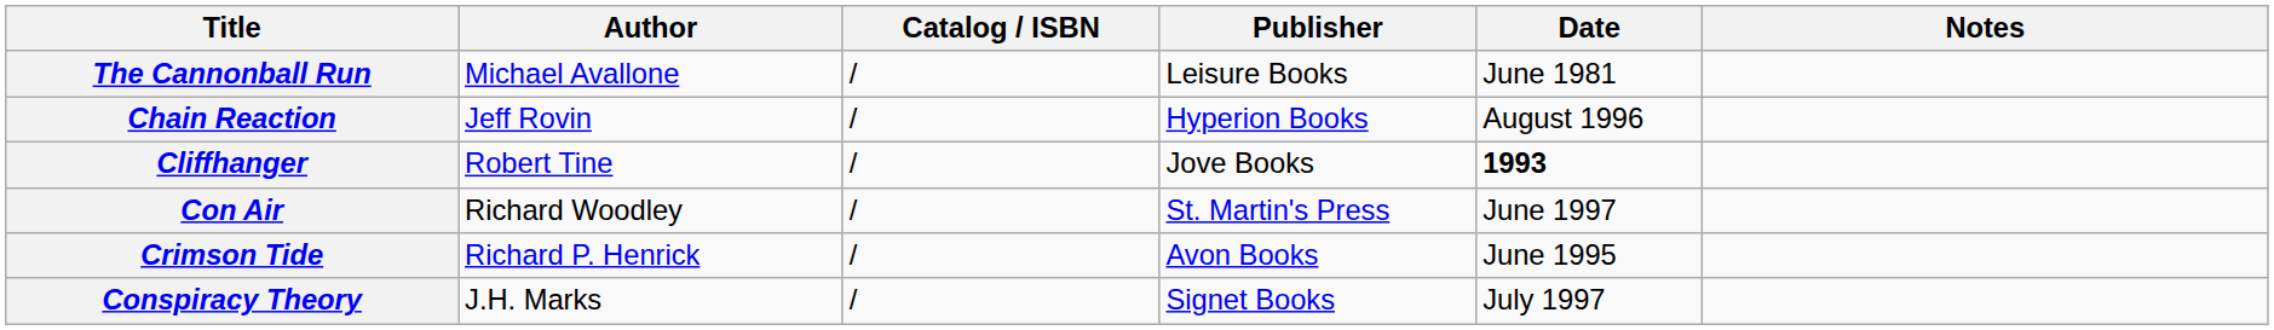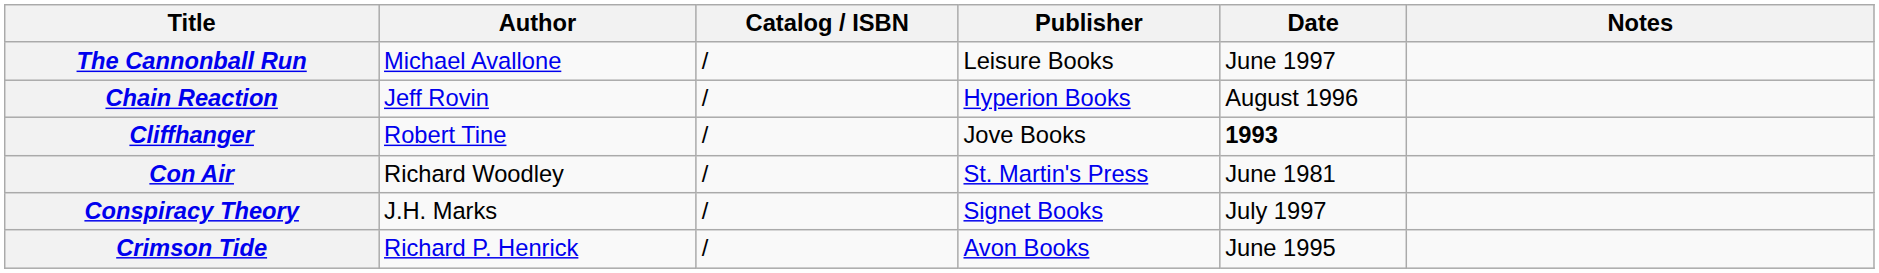The Cannonball Run | Date: June 1981 -> June 1997
Con Air | Date: June 1997 -> June 1981
rows swapped: Conspiracy Theory <-> Crimson Tide
